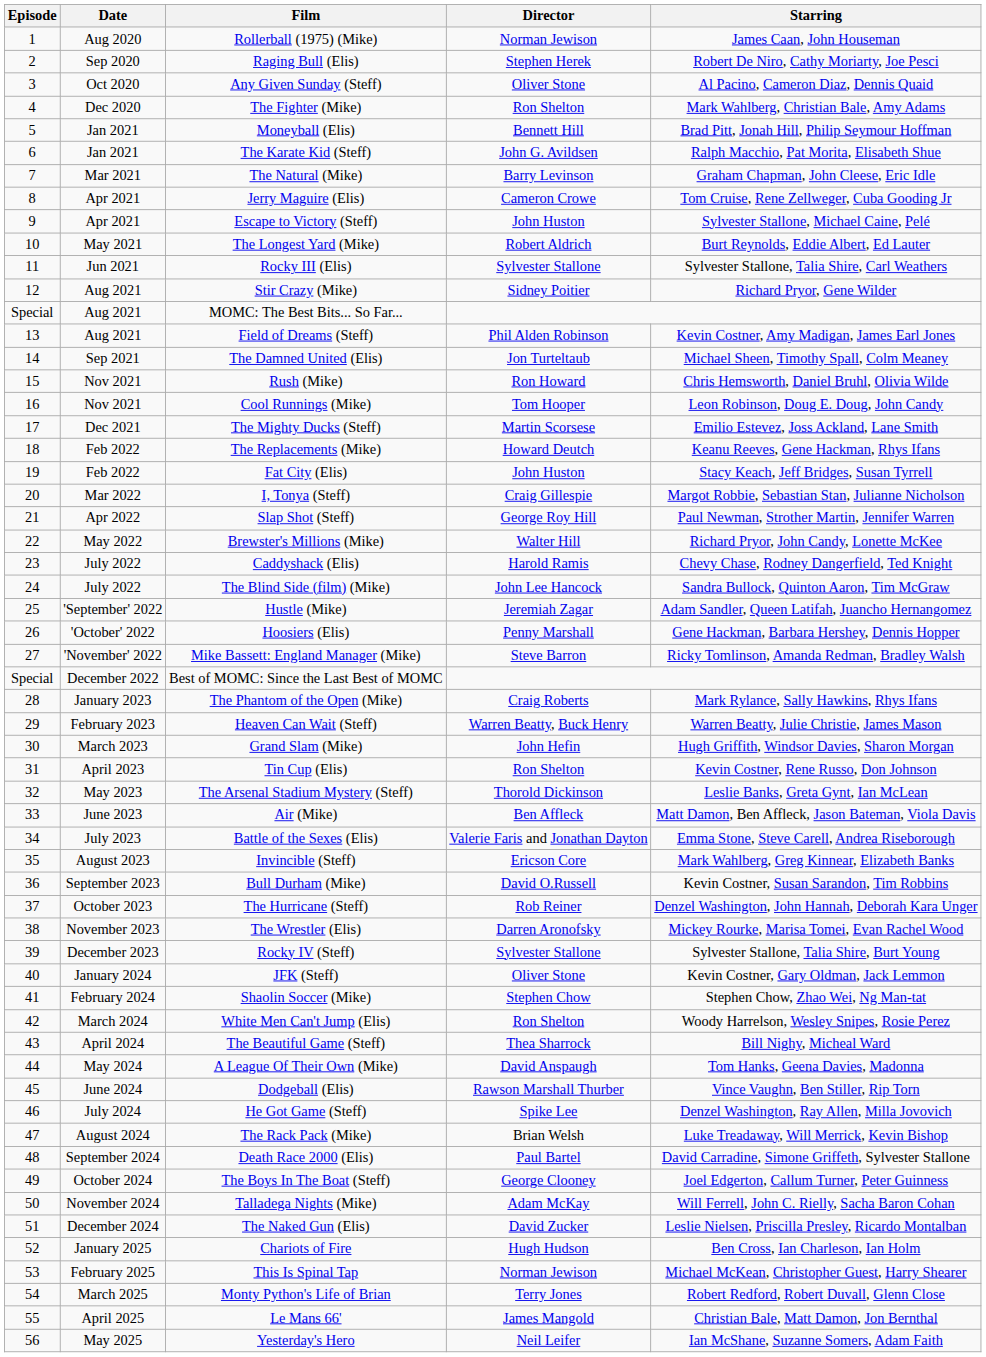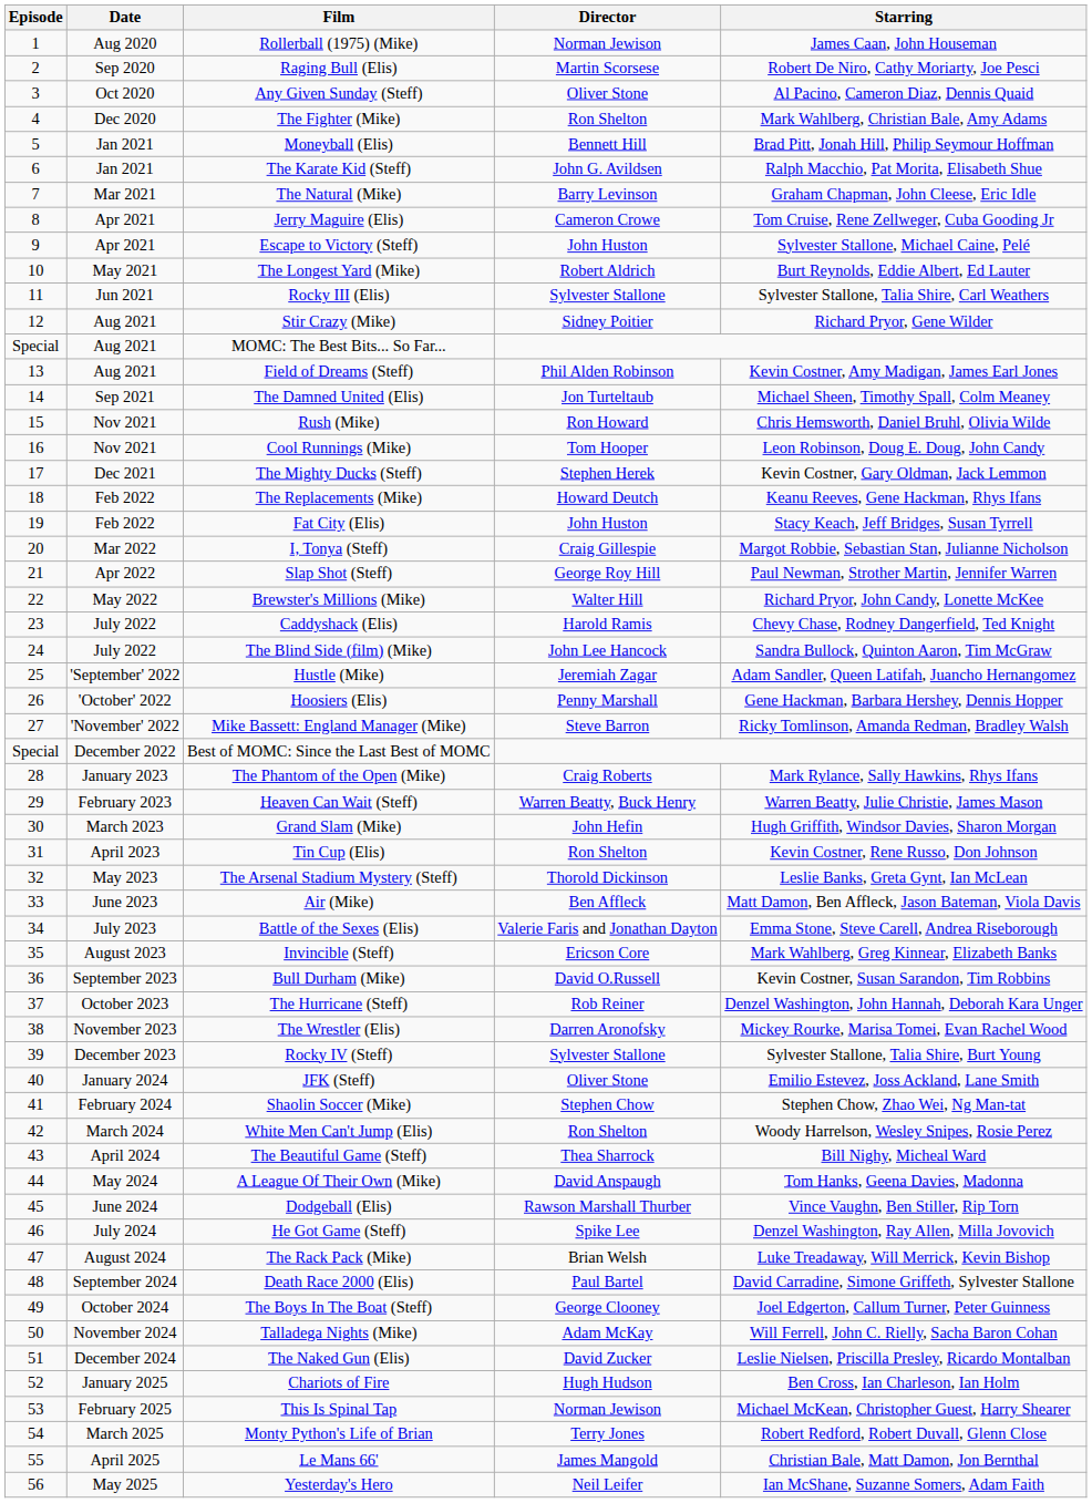Raging Bull (Elis) | Director: Stephen Herek -> Martin Scorsese
The Mighty Ducks (Steff) | Director: Martin Scorsese -> Stephen Herek
The Mighty Ducks (Steff) | Starring: Emilio Estevez, Joss Ackland, Lane Smith -> Kevin Costner, Gary Oldman, Jack Lemmon
JFK (Steff) | Starring: Kevin Costner, Gary Oldman, Jack Lemmon -> Emilio Estevez, Joss Ackland, Lane Smith
